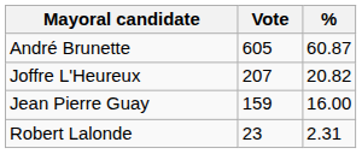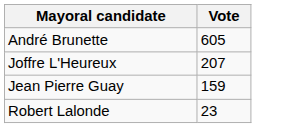- column: % | 60.87 | 20.82 | 16.00 | 2.31
